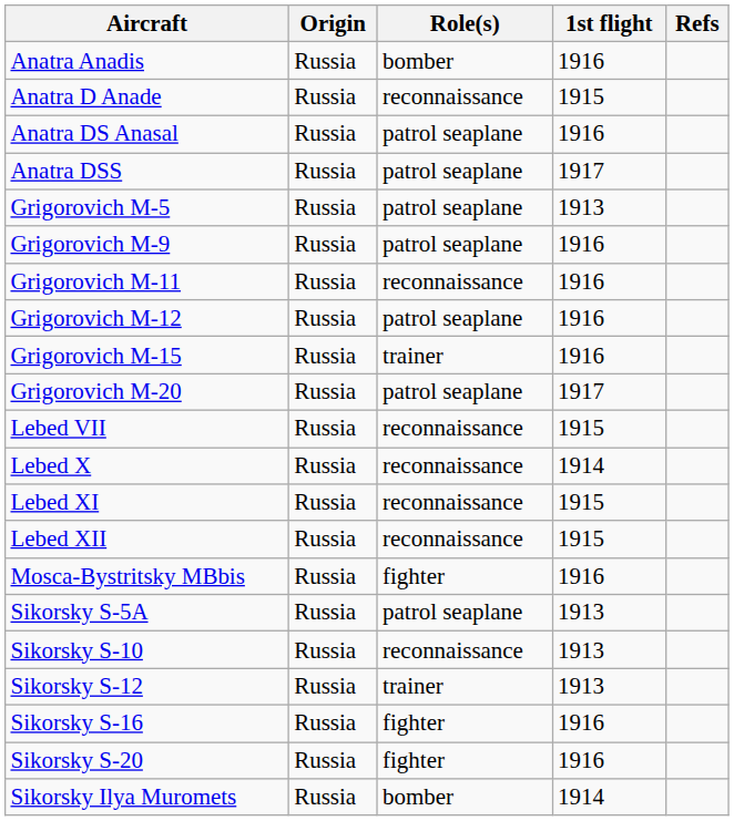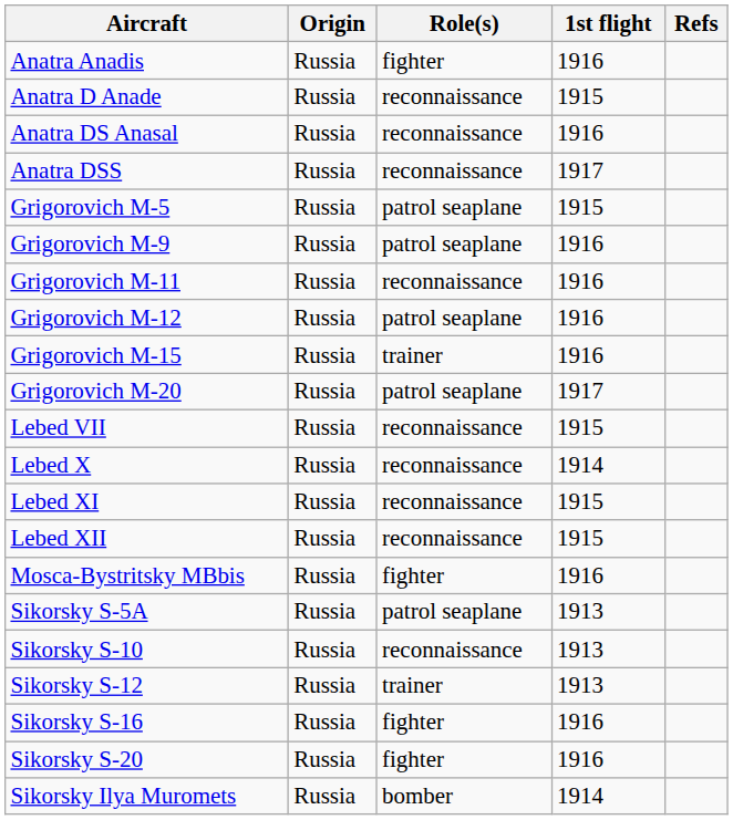Anatra Anadis | Role(s): bomber -> fighter
Anatra DS Anasal | Role(s): patrol seaplane -> reconnaissance
Anatra DSS | Role(s): patrol seaplane -> reconnaissance
Grigorovich M-5 | 1st flight: 1913 -> 1915
